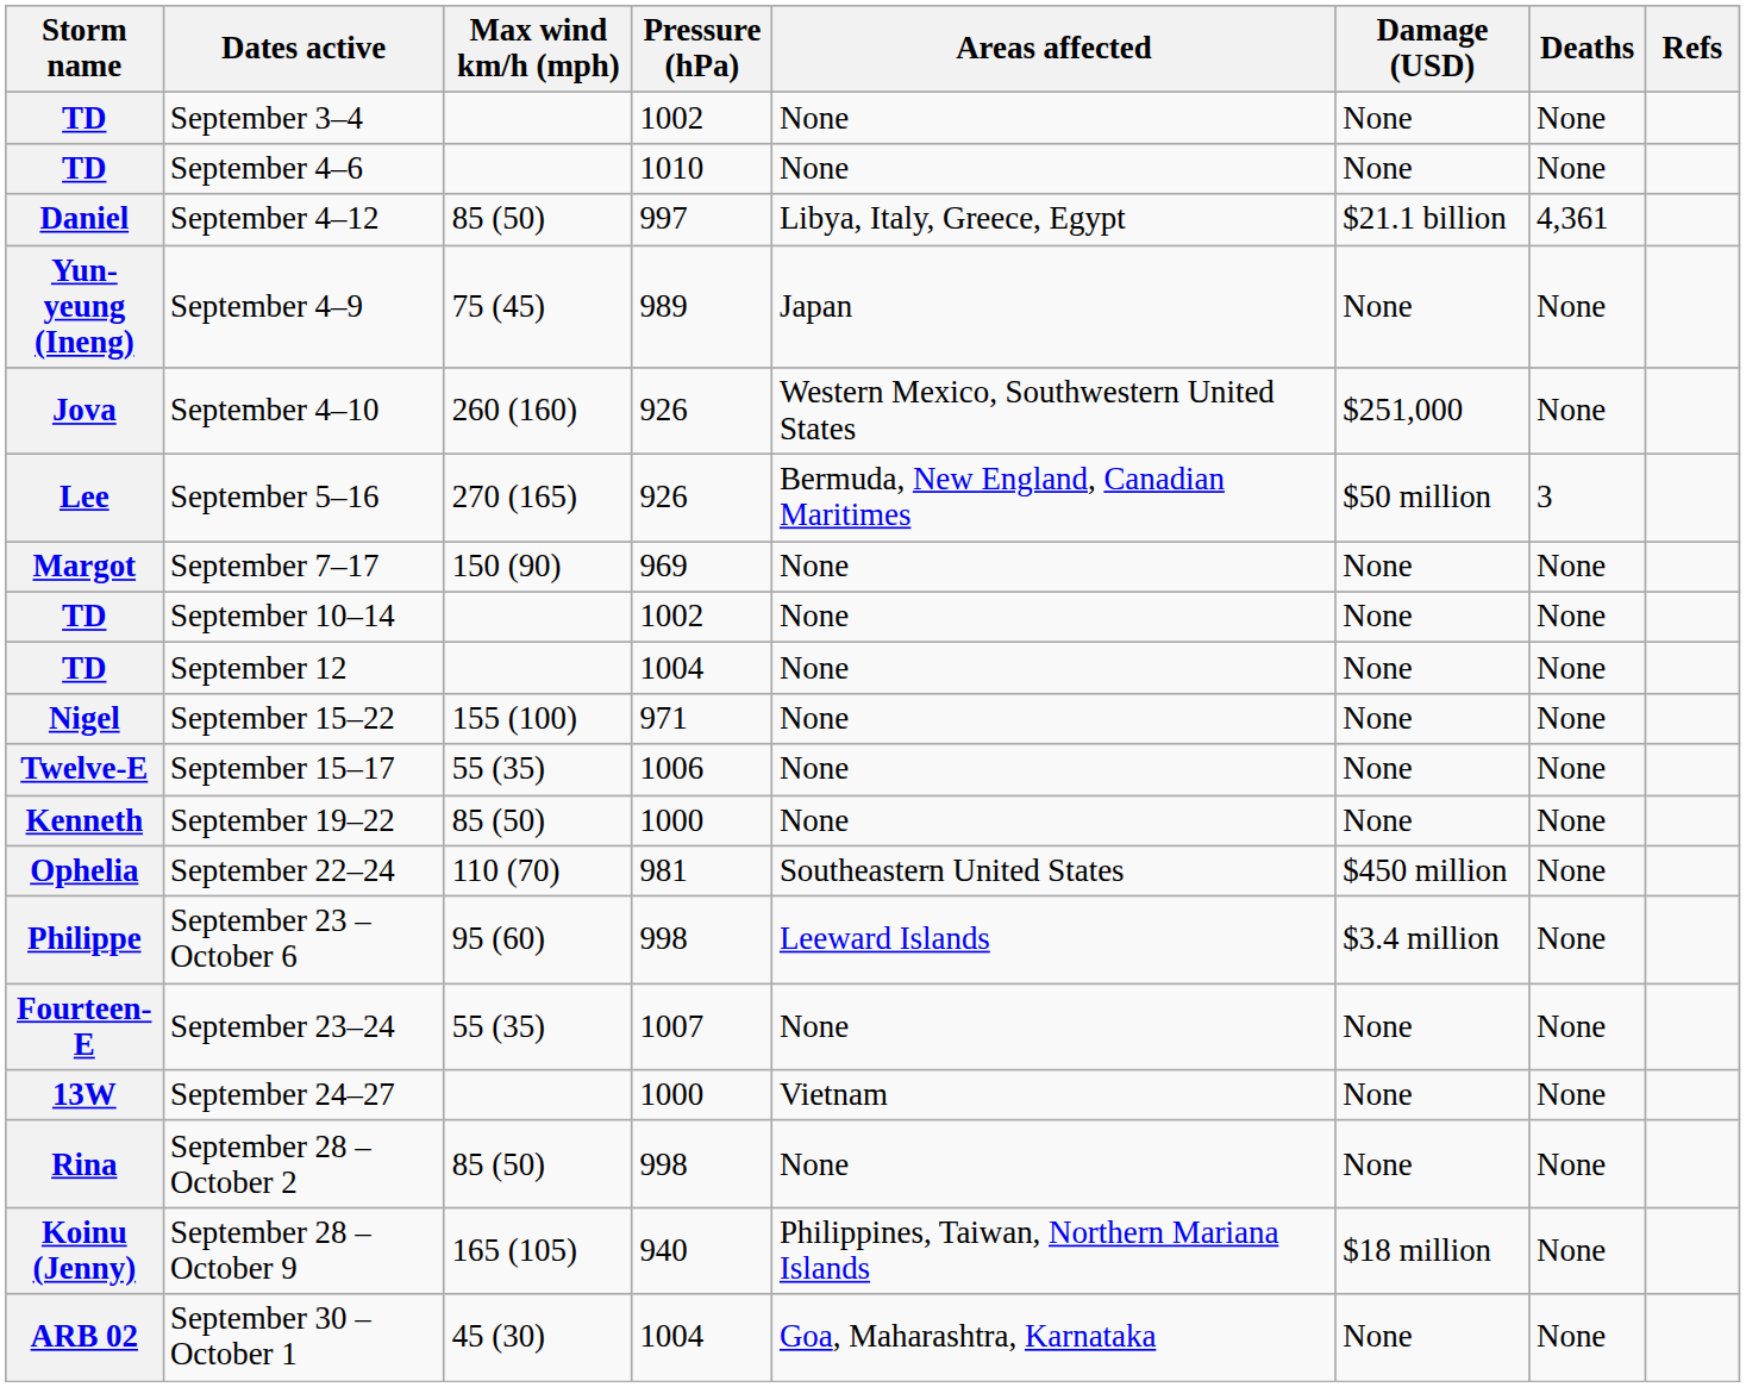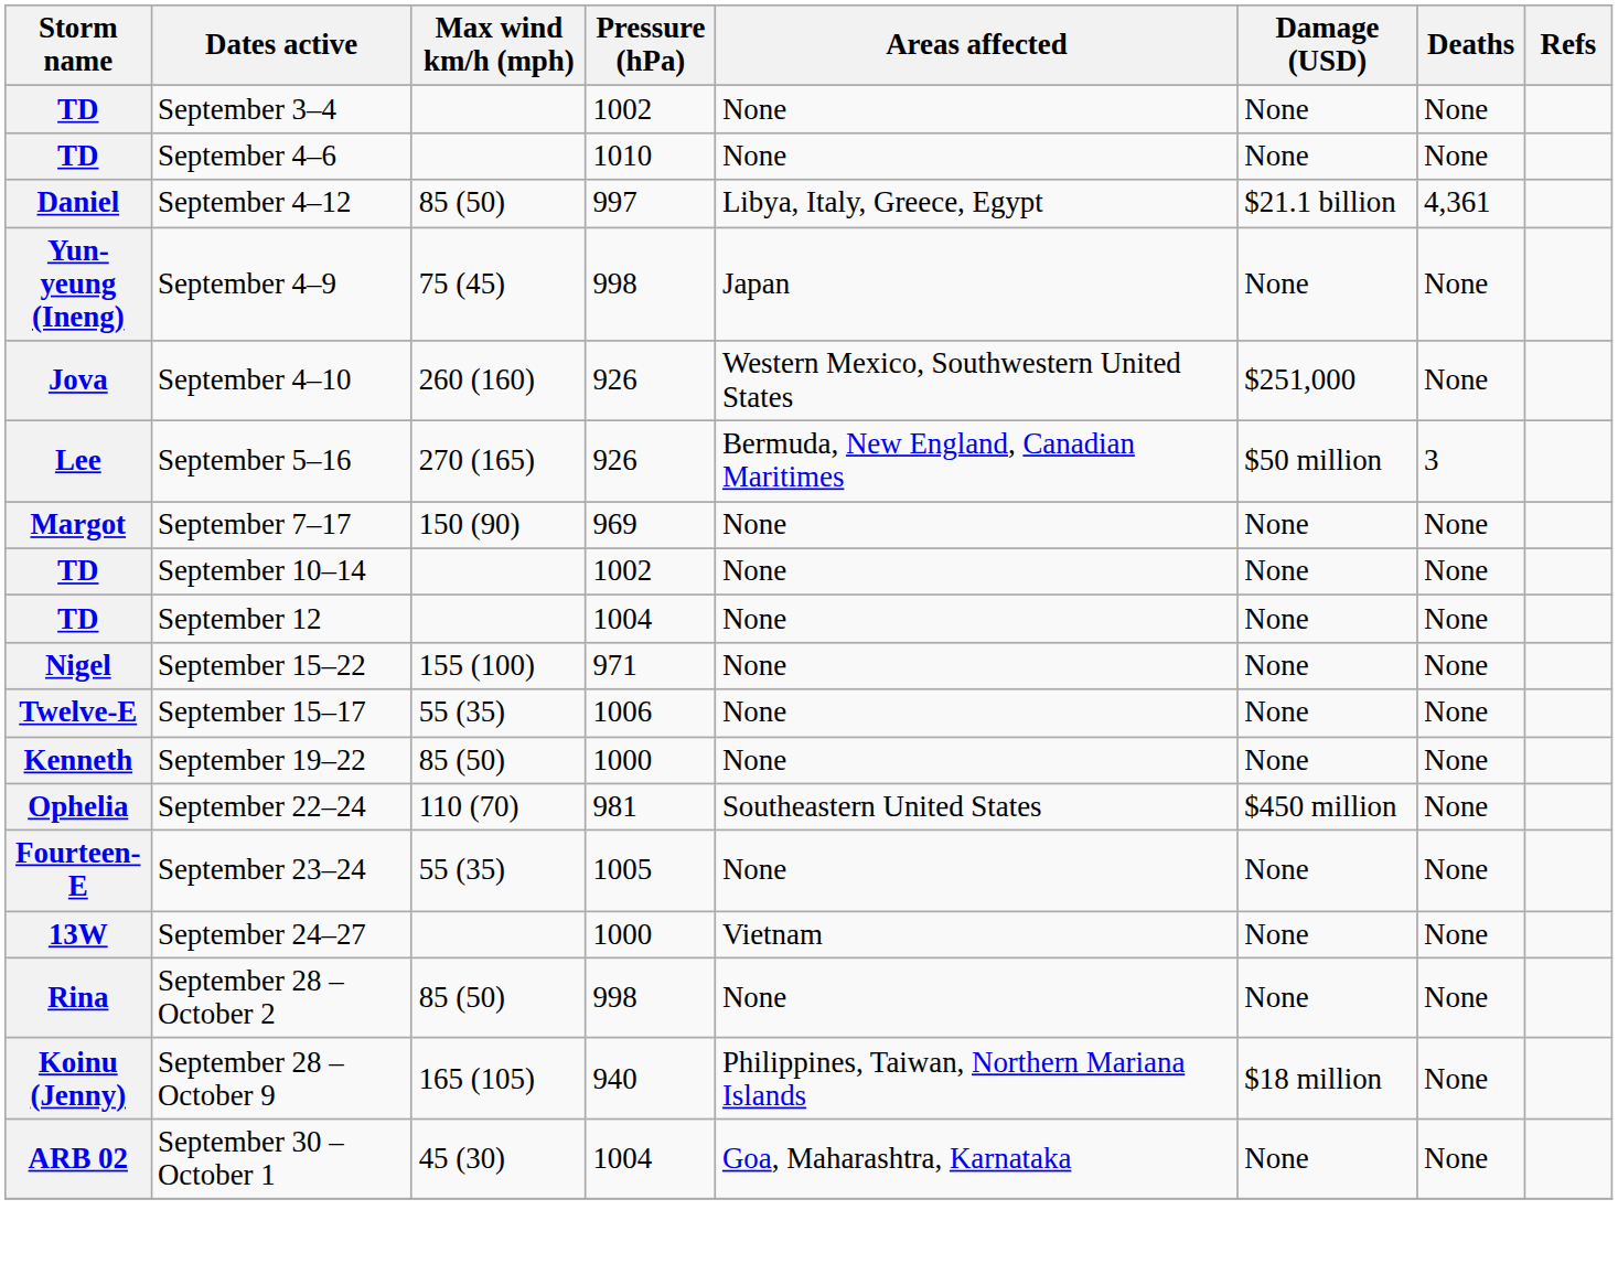September 4–9 | Pressure (hPa): 989 -> 998
- row: Philippe | September 23 – October 6 | 95 (60) | 998 | Leeward Islands | $3.4 million | None
September 23–24 | Pressure (hPa): 1007 -> 1005
